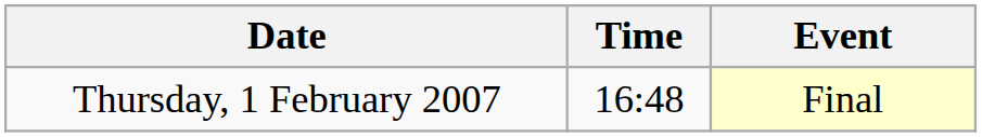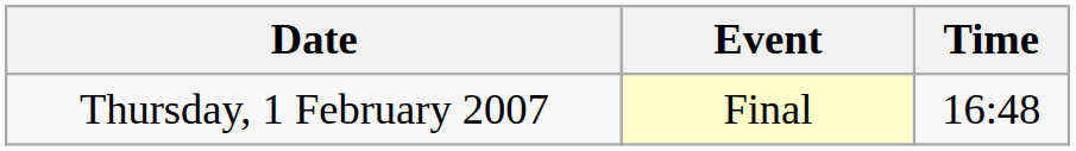columns swapped: Time <-> Event
